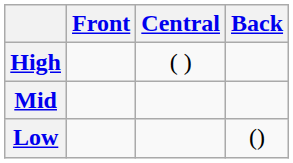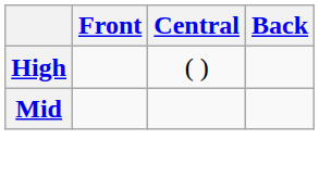- row: Low | ()
